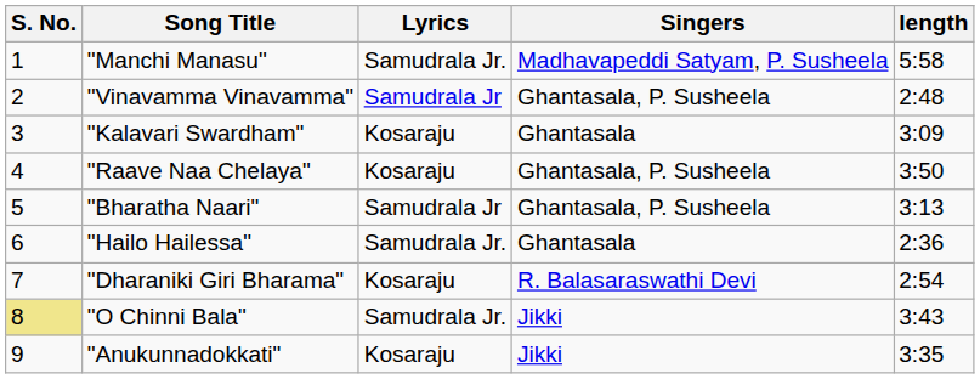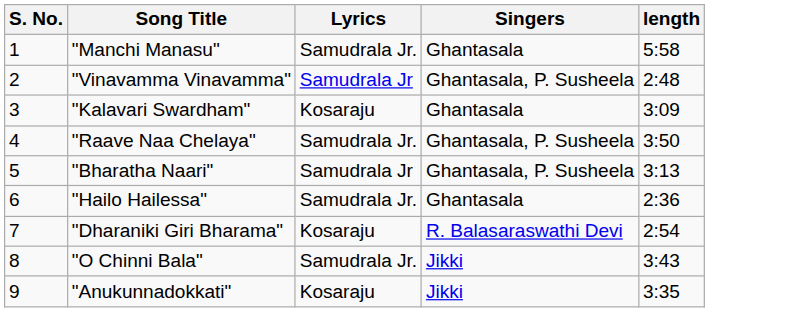"Manchi Manasu" | Singers: Madhavapeddi Satyam, P. Susheela -> Ghantasala
"Raave Naa Chelaya" | Lyrics: Kosaraju -> Samudrala Jr.
"O Chinni Bala" | S. No.: khaki background -> no background
